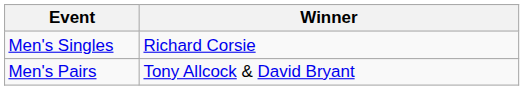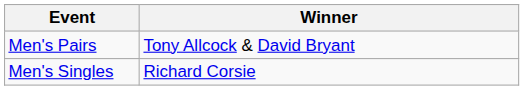rows swapped: Men's Singles <-> Men's Pairs
